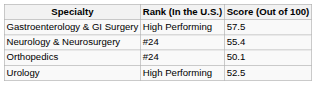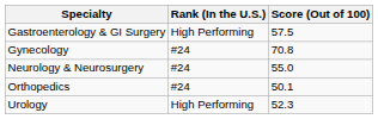+ row: Gynecology | #24 | 70.8
Neurology & Neurosurgery | Score (Out of 100): 55.4 -> 55.0
Urology | Score (Out of 100): 52.5 -> 52.3
